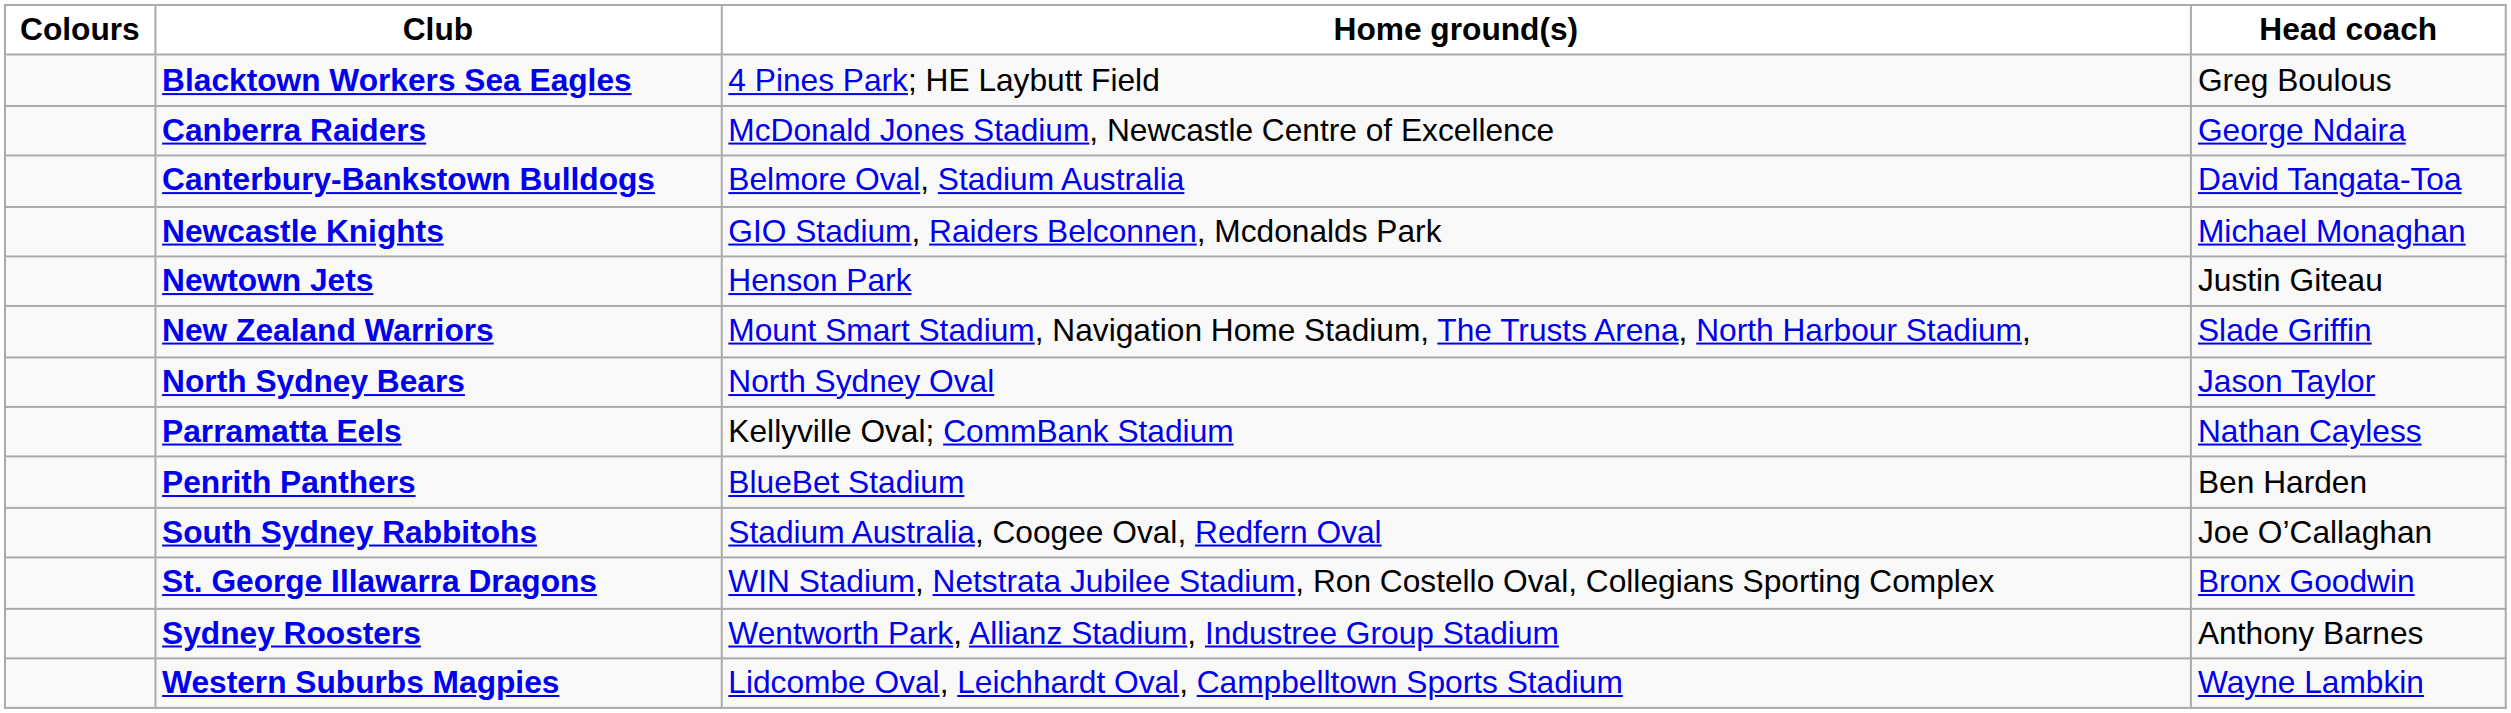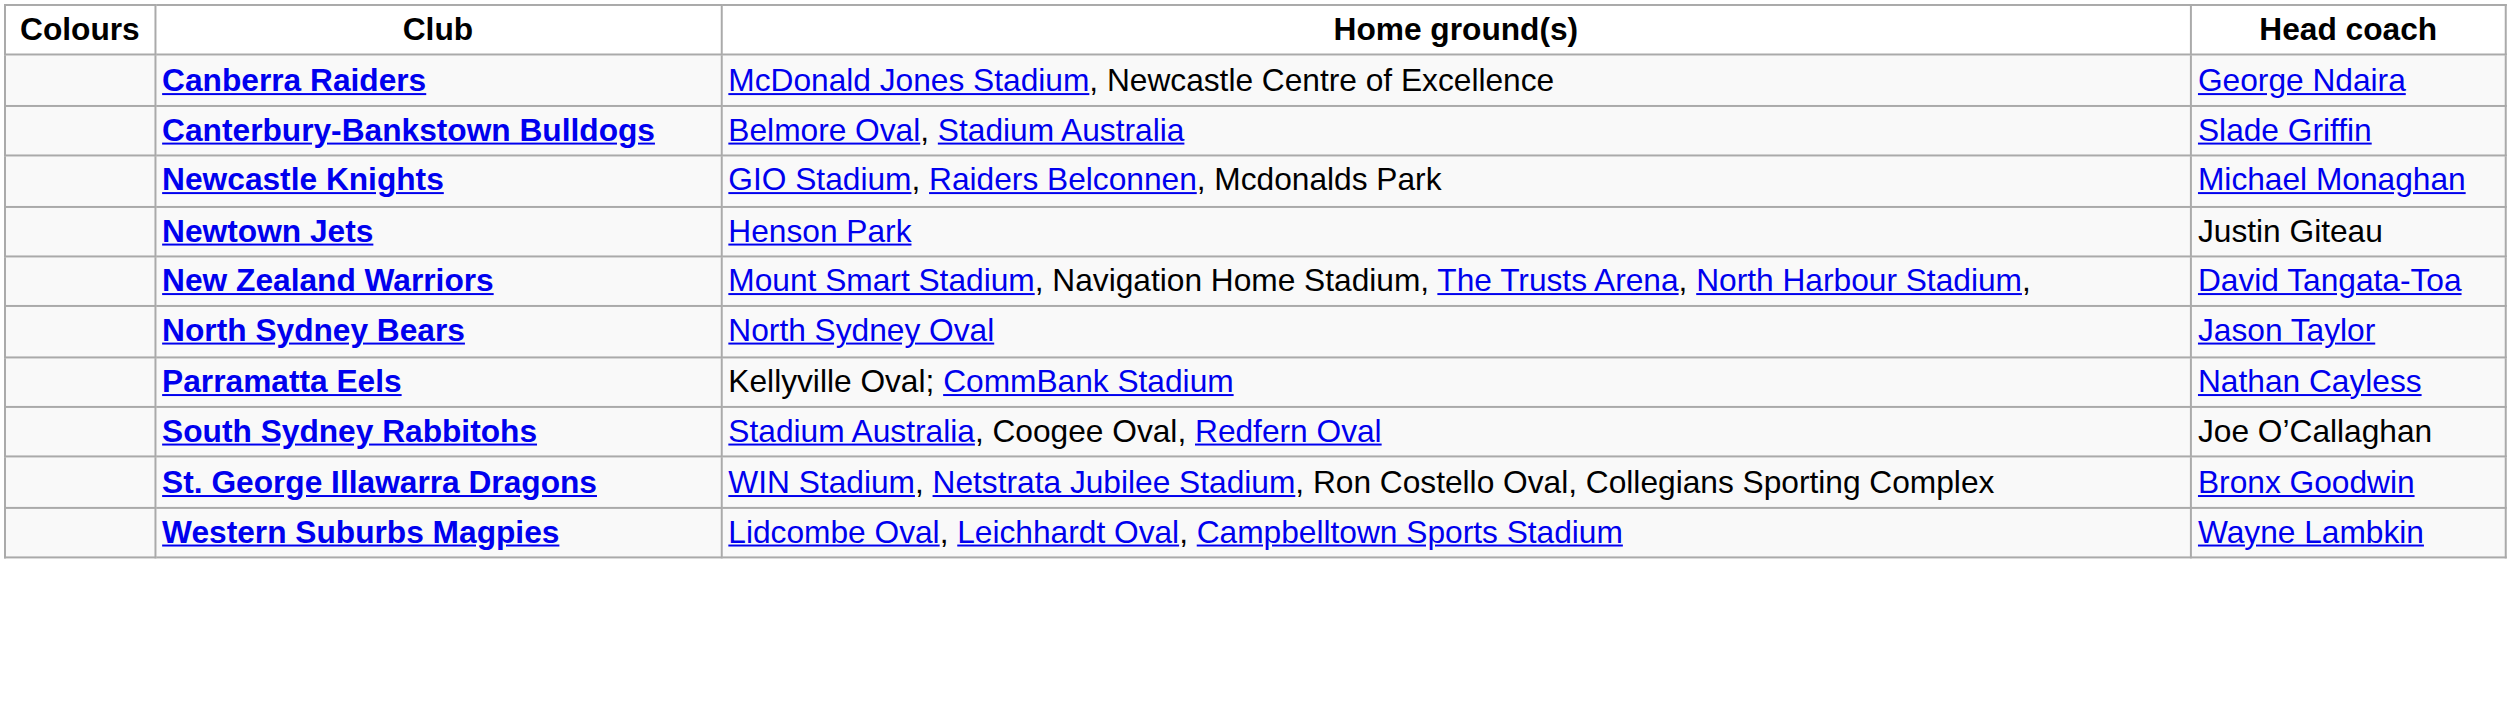- row: Blacktown Workers Sea Eagles | 4 Pines Park; HE Laybutt Field | Greg Boulous
Canterbury-Bankstown Bulldogs | Head coach: David Tangata-Toa -> Slade Griffin
New Zealand Warriors | Head coach: Slade Griffin -> David Tangata-Toa
- row: Penrith Panthers | BlueBet Stadium | Ben Harden
- row: Sydney Roosters | Wentworth Park, Allianz Stadium, Industree Group Stadium | Anthony Barnes
